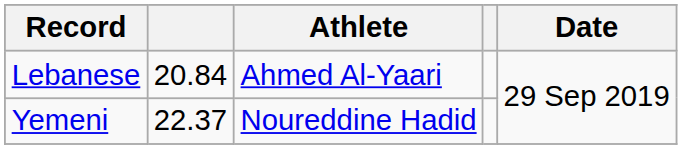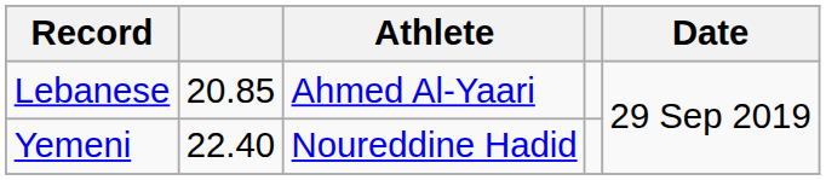Lebanese | column 2: 20.84 -> 20.85
Yemeni | column 2: 22.37 -> 22.40
